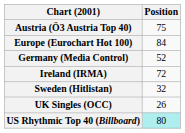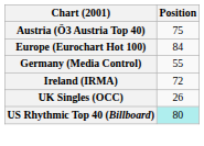Germany (Media Control) | Position: 52 -> 55
- row: Sweden (Hitlistan) | 32
